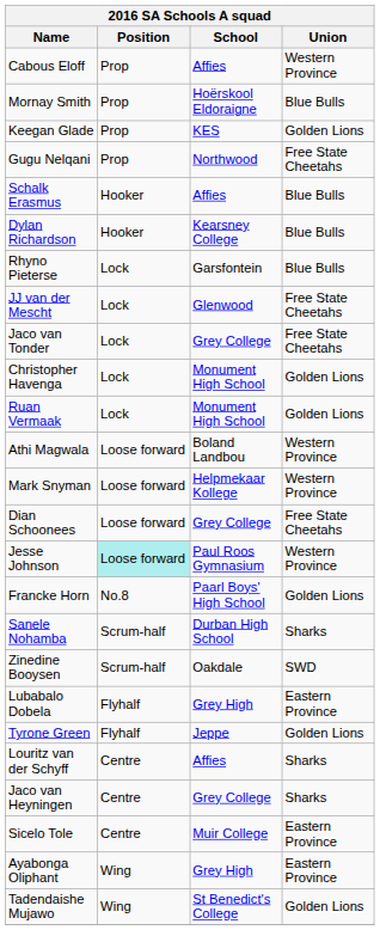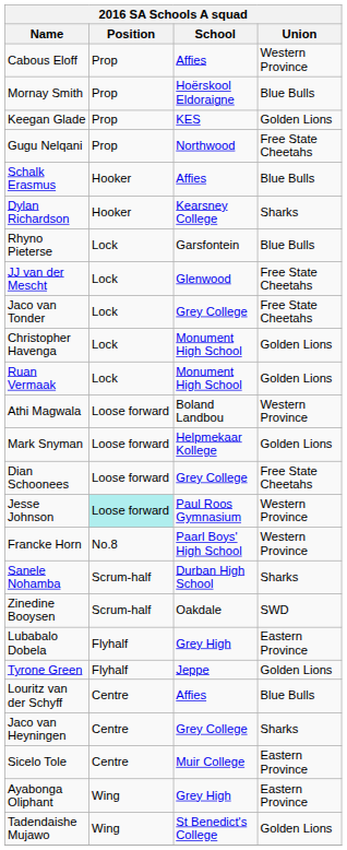Dylan Richardson | Union: Blue Bulls -> Sharks
Mark Snyman | Union: Western Province -> Golden Lions
Francke Horn | Union: Golden Lions -> Western Province
Louritz van der Schyff | Union: Sharks -> Blue Bulls
